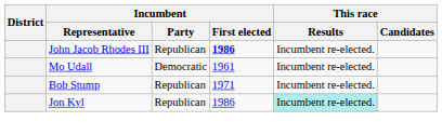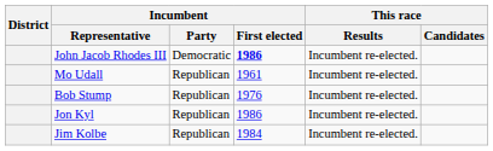John Jacob Rhodes III | Incumbent / Party: Republican -> Democratic
Mo Udall | Incumbent / Party: Democratic -> Republican
Bob Stump | Incumbent / First elected: 1971 -> 1976
Jon Kyl | This race / Results: paleturquoise background -> no background
+ row: Jim Kolbe | Republican | 1984 | Incumbent re-elected.
